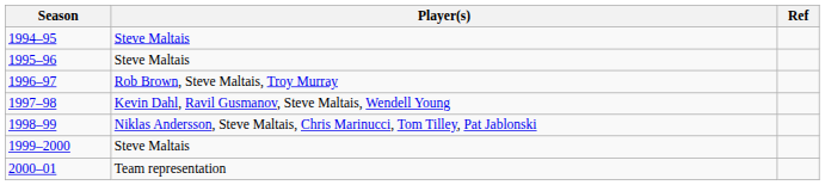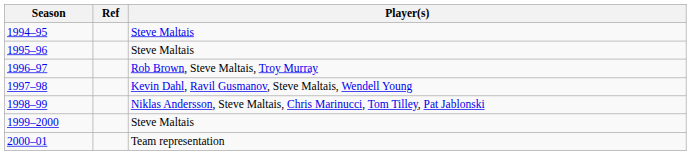columns swapped: Player(s) <-> Ref
